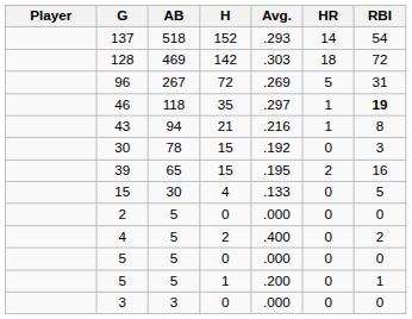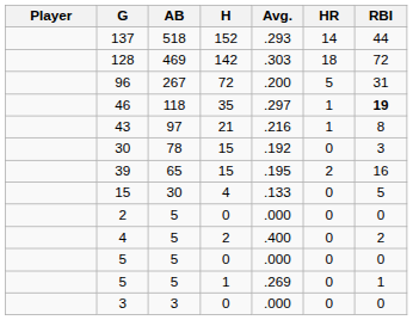137 | RBI: 54 -> 44
96 | Avg.: .269 -> .200
43 | AB: 94 -> 97
5 / 1 | Avg.: .200 -> .269
